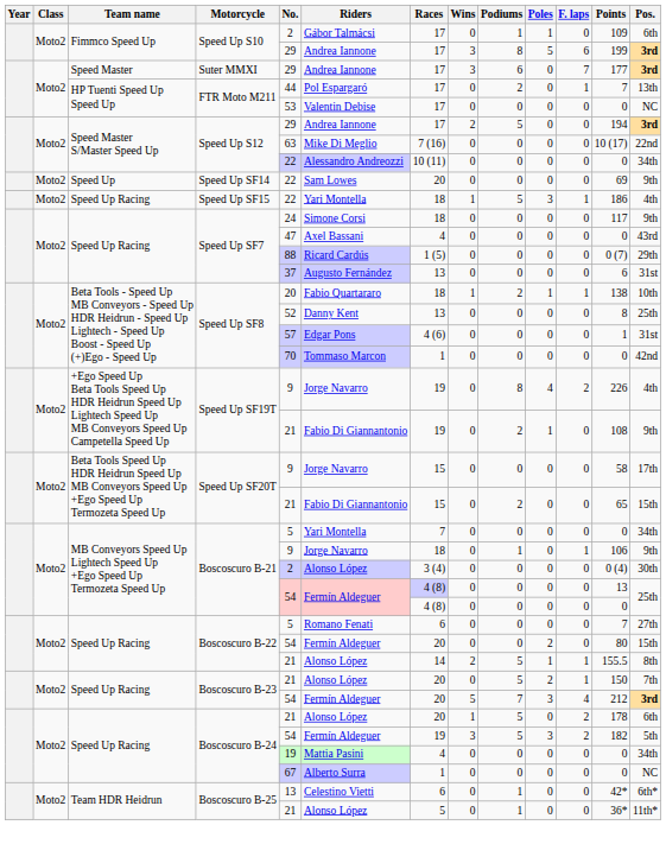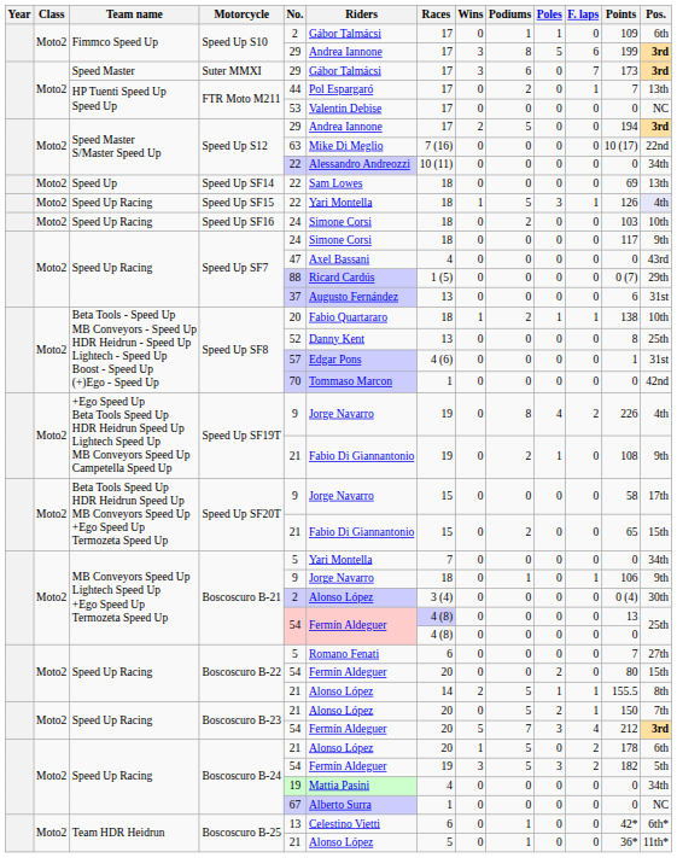Suter MMXI | Riders: Andrea Iannone -> Gábor Talmácsi
Suter MMXI | Points: 177 -> 173
Speed Up SF14 | Races: 20 -> 18
Speed Up SF14 | Pos.: 9th -> 13th
Speed Up SF15 | Points: 186 -> 126
Speed Up SF15 | Pos.: no background -> lavender background
+ row: Moto2 | Speed Up Racing | Speed Up SF16 | 24 | Simone Corsi | 18 | 0 | 2 | 0 | 0 | 103 | 10th
